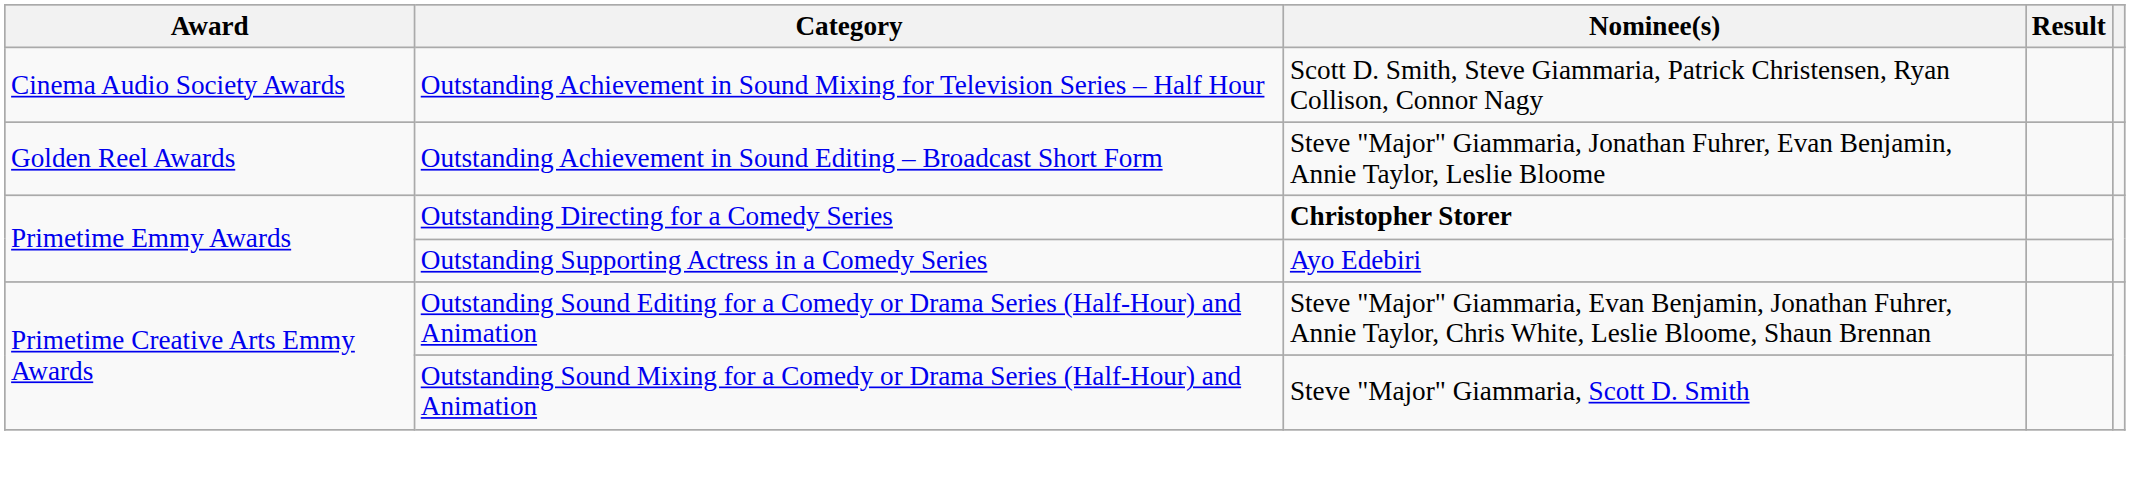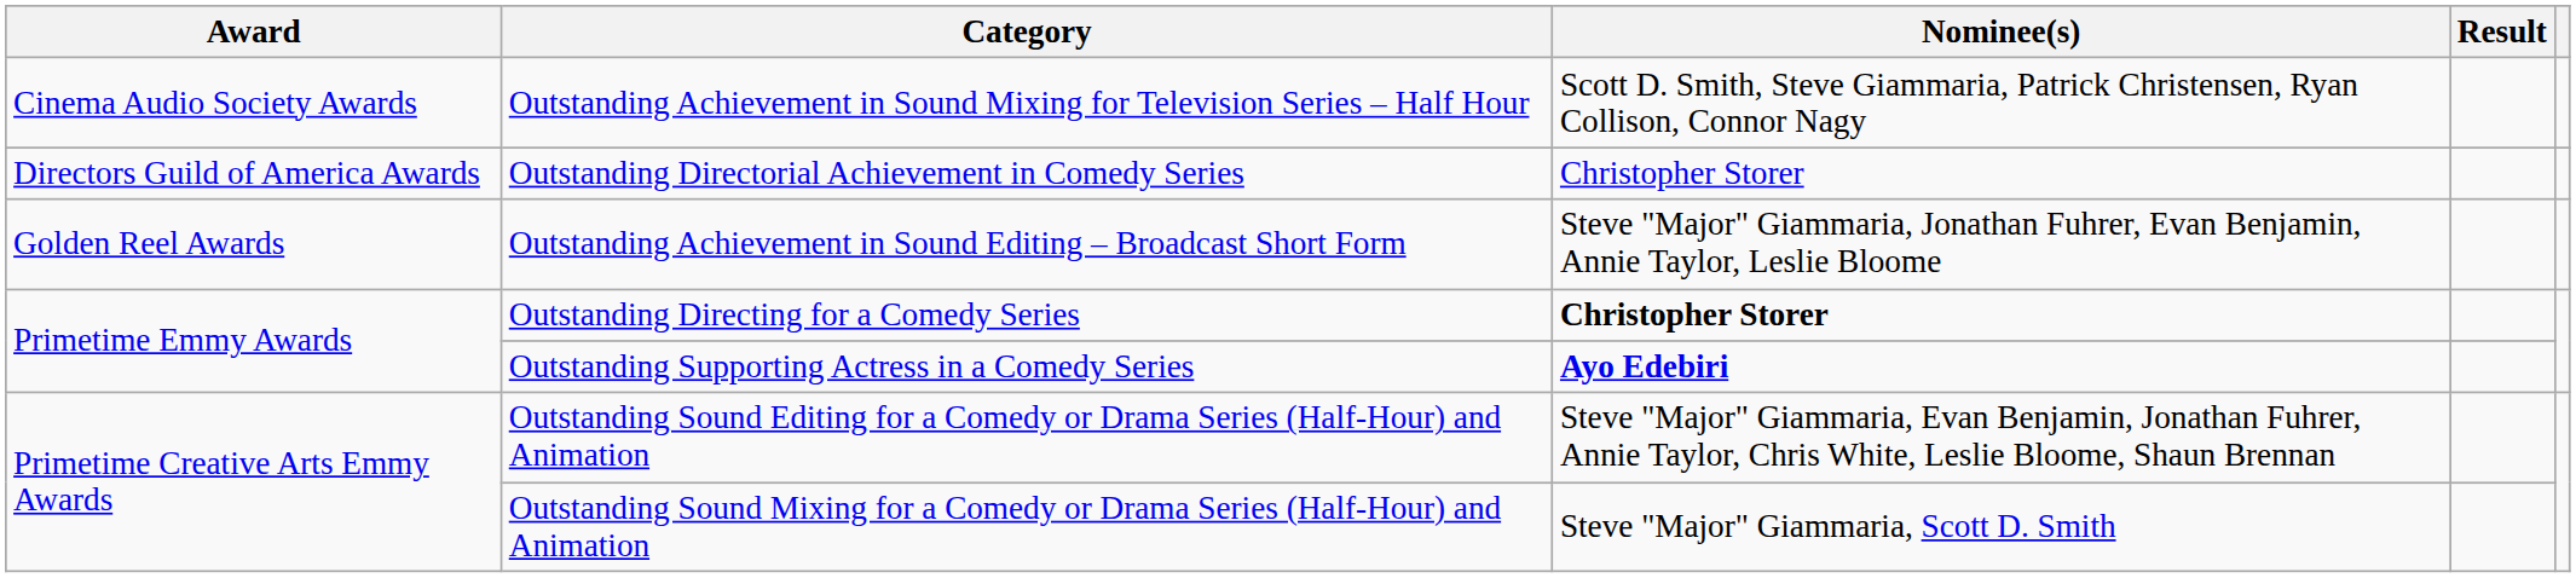+ row: Directors Guild of America Awards | Outstanding Directorial Achievement in Comedy Series | Christopher Storer
Outstanding Supporting Actress in a Comedy Series | Nominee(s): normal -> bold
